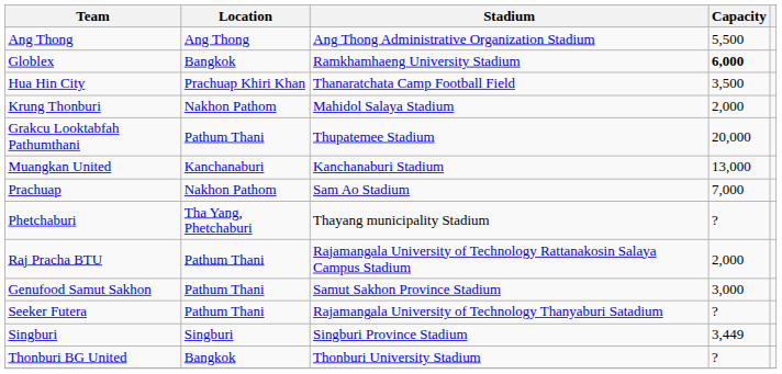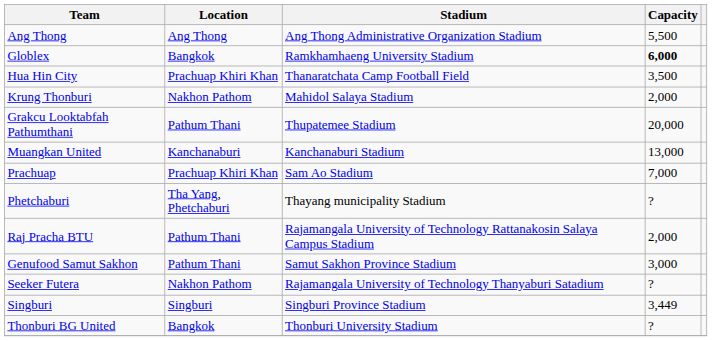Prachuap | Location: Nakhon Pathom -> Prachuap Khiri Khan
Seeker Futera | Location: Pathum Thani -> Nakhon Pathom
